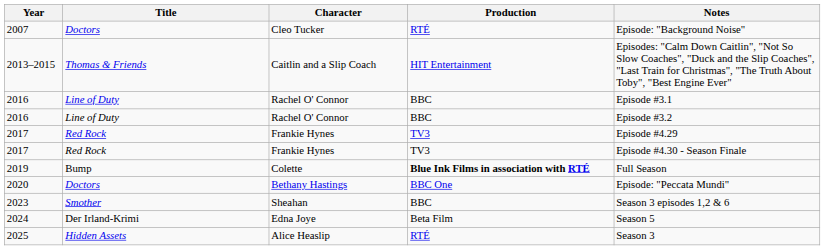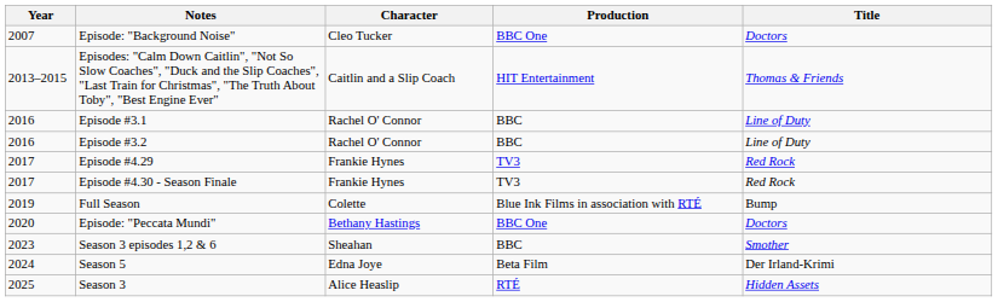columns swapped: Title <-> Notes
2007 | Production: RTÉ -> BBC One
2019 | Production: bold -> normal
